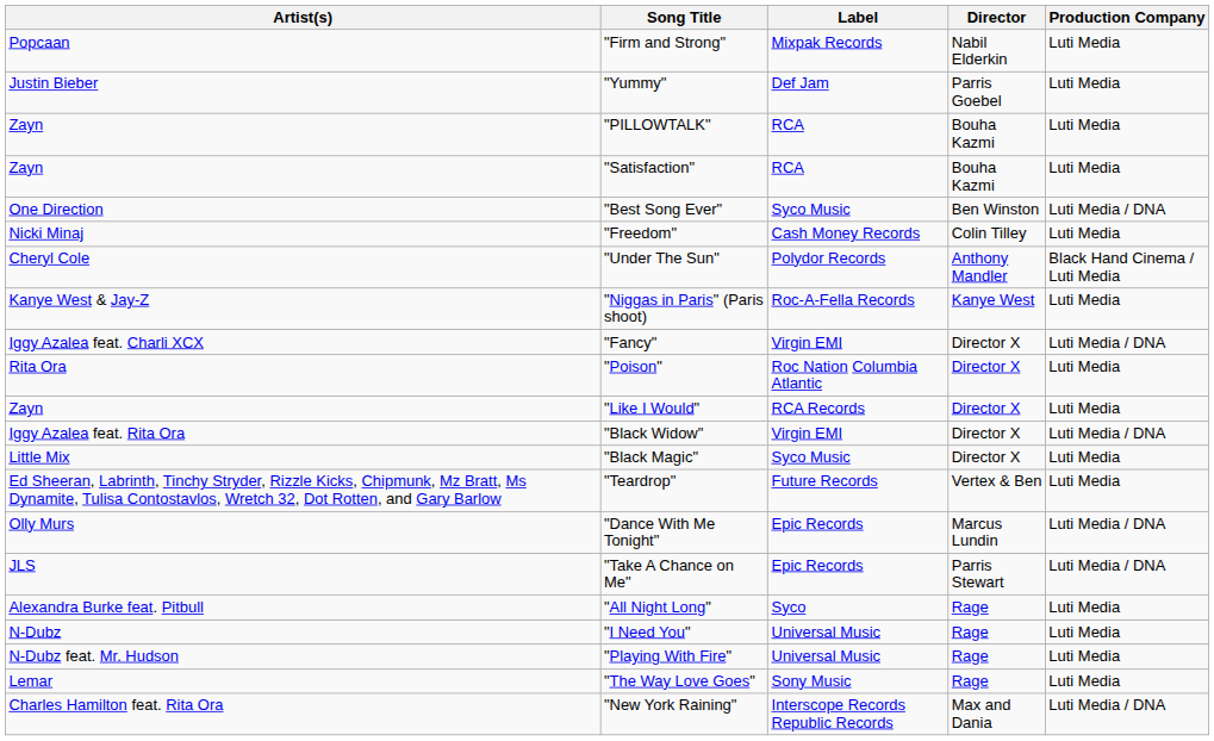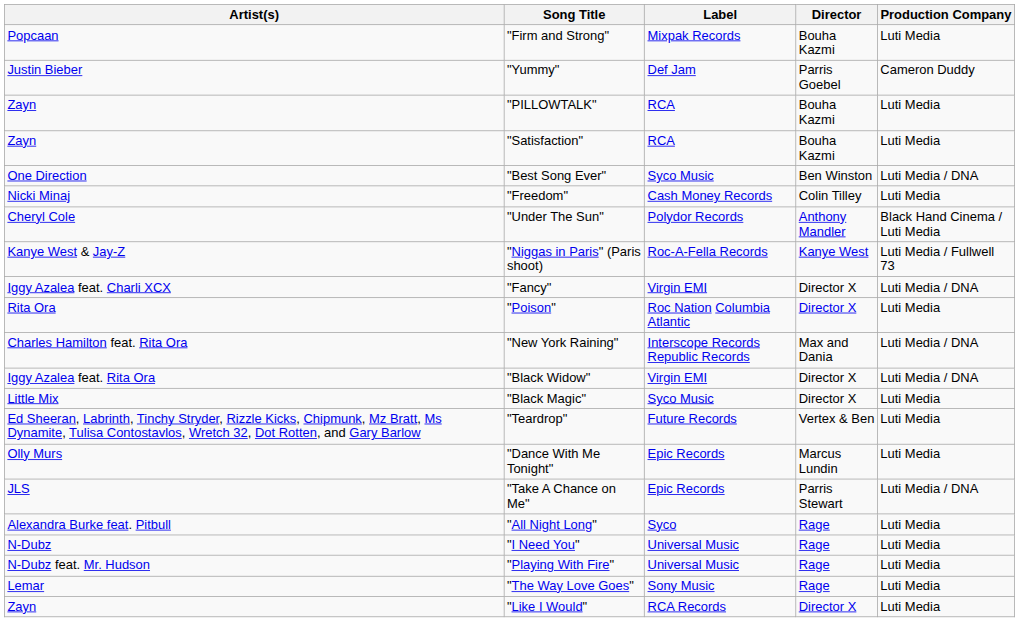"Firm and Strong" | Director: Nabil Elderkin -> Bouha Kazmi
"Yummy" | Production Company: Luti Media -> Cameron Duddy
"Niggas in Paris" (Paris shoot) | Production Company: Luti Media -> Luti Media / Fullwell 73
rows swapped: "New York Raining" <-> "Like I Would"
"Dance With Me Tonight" | Production Company: Luti Media / DNA -> Luti Media
